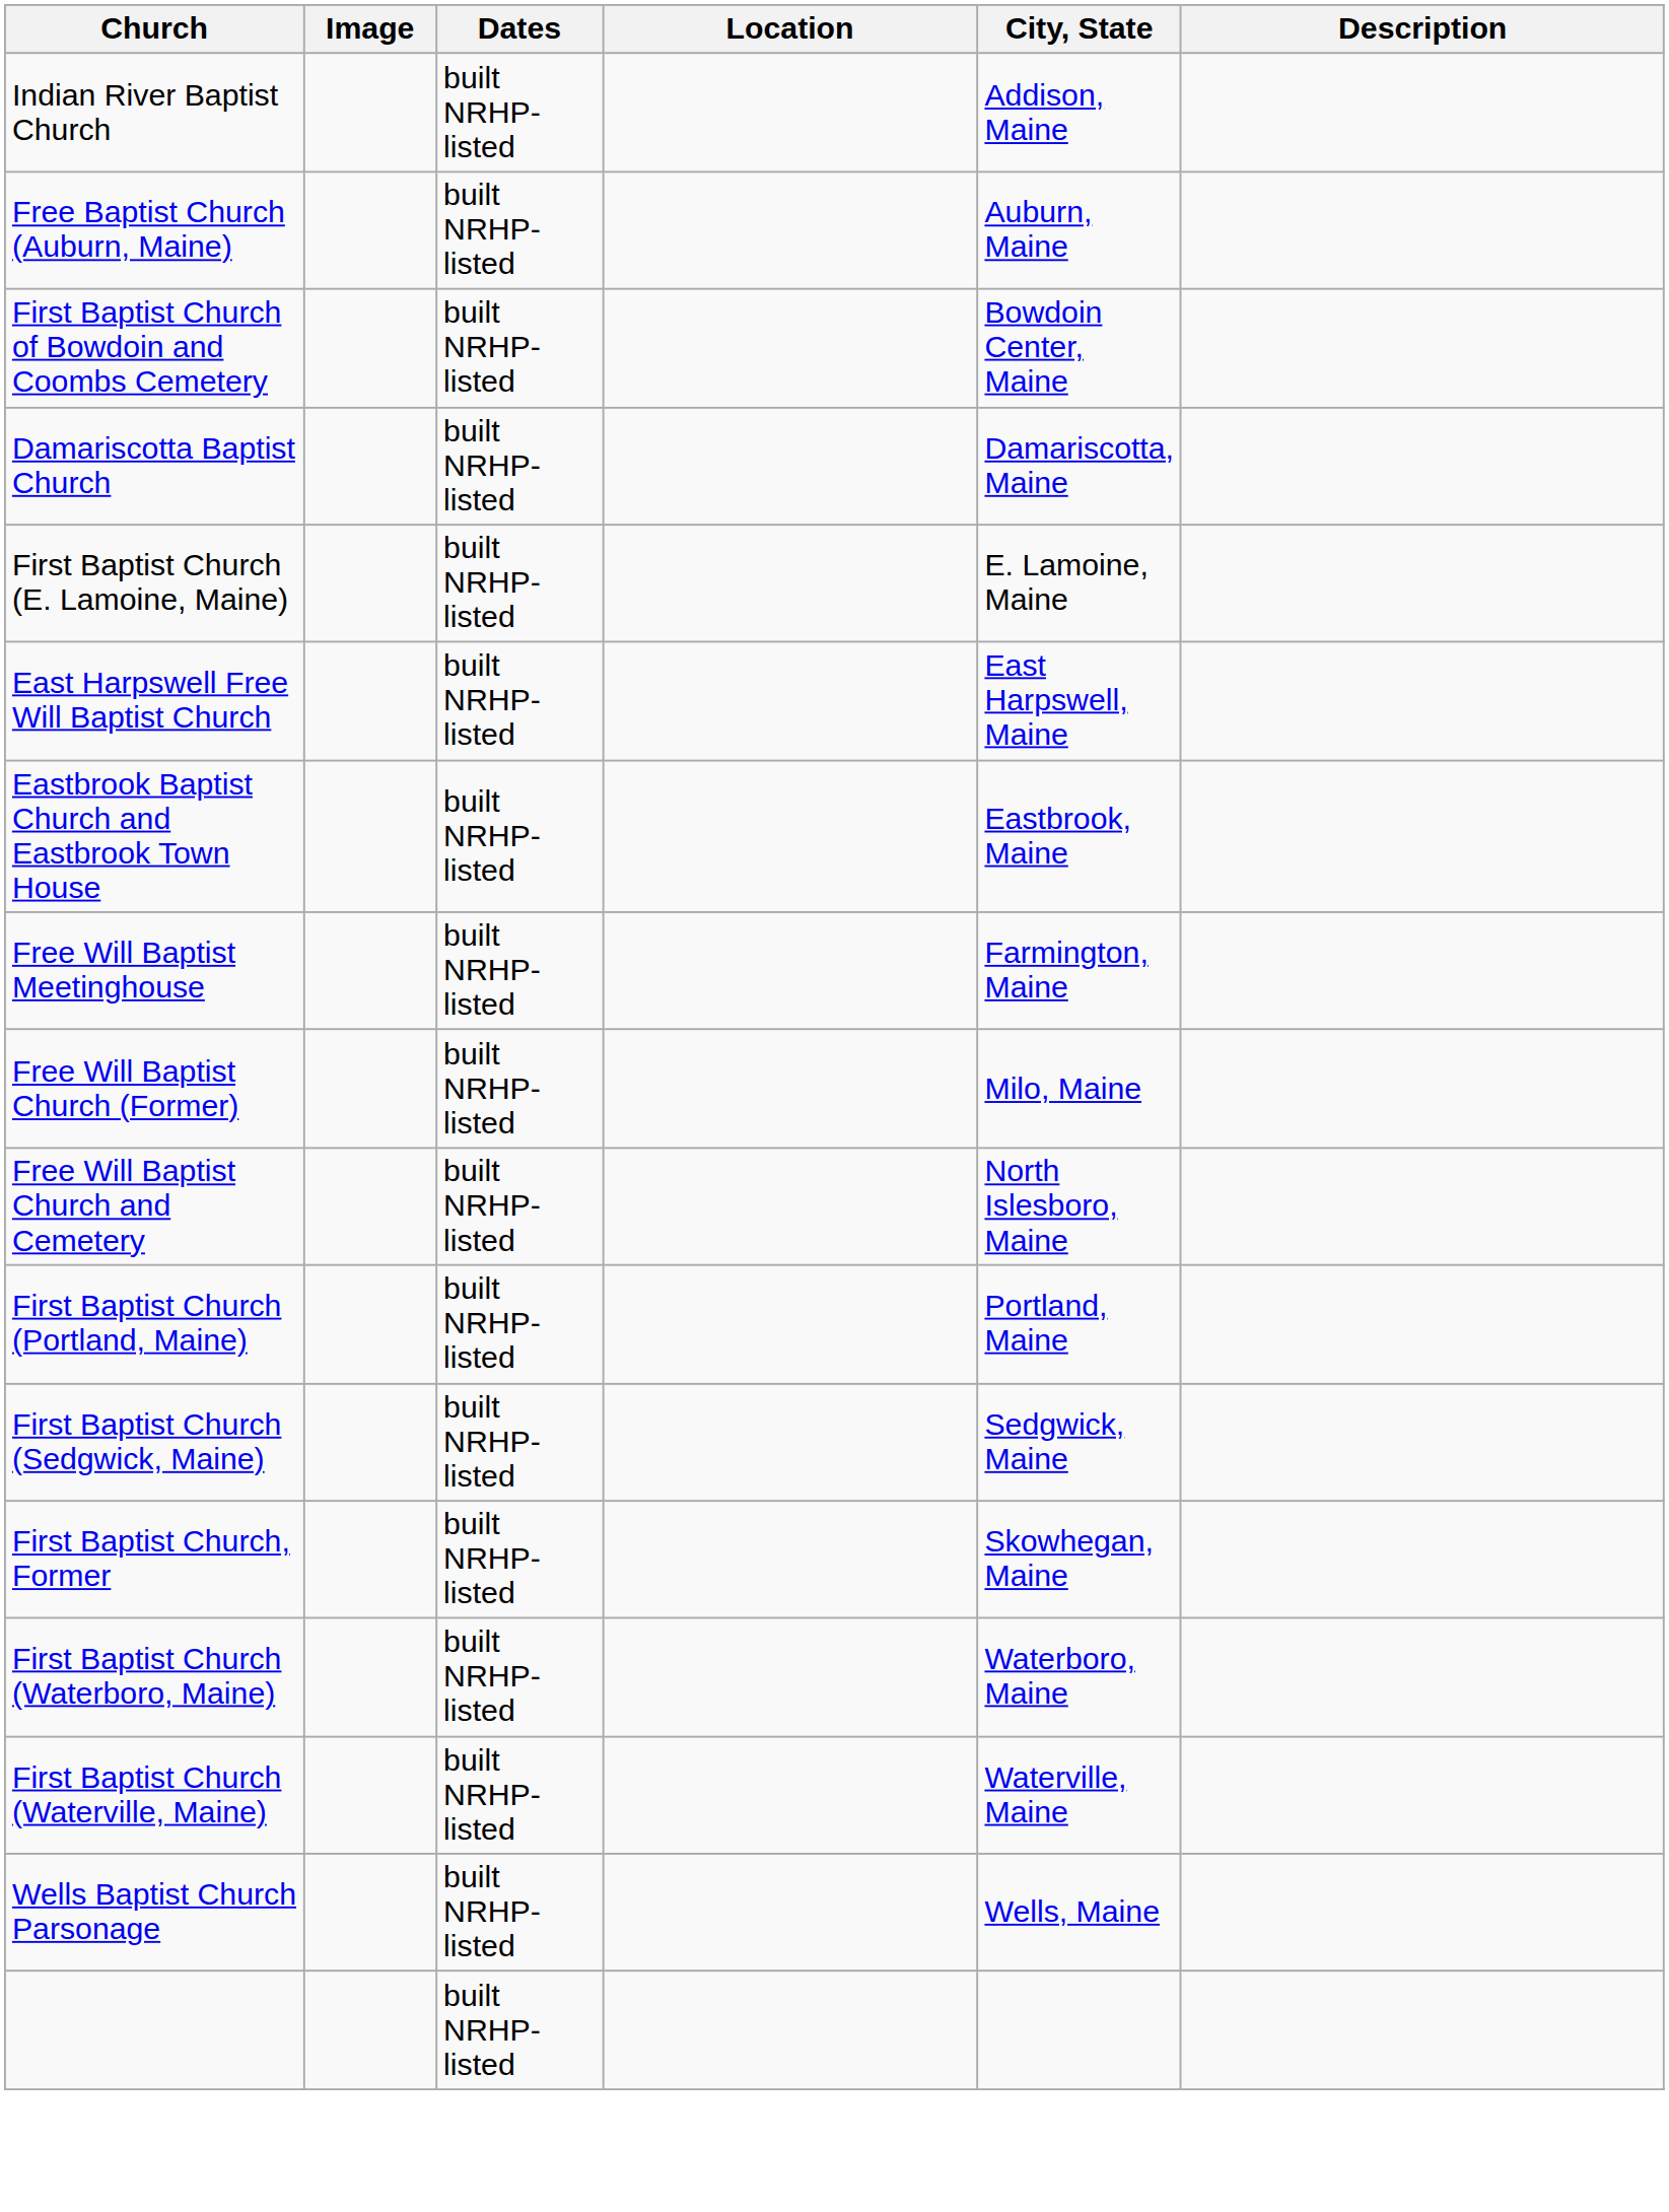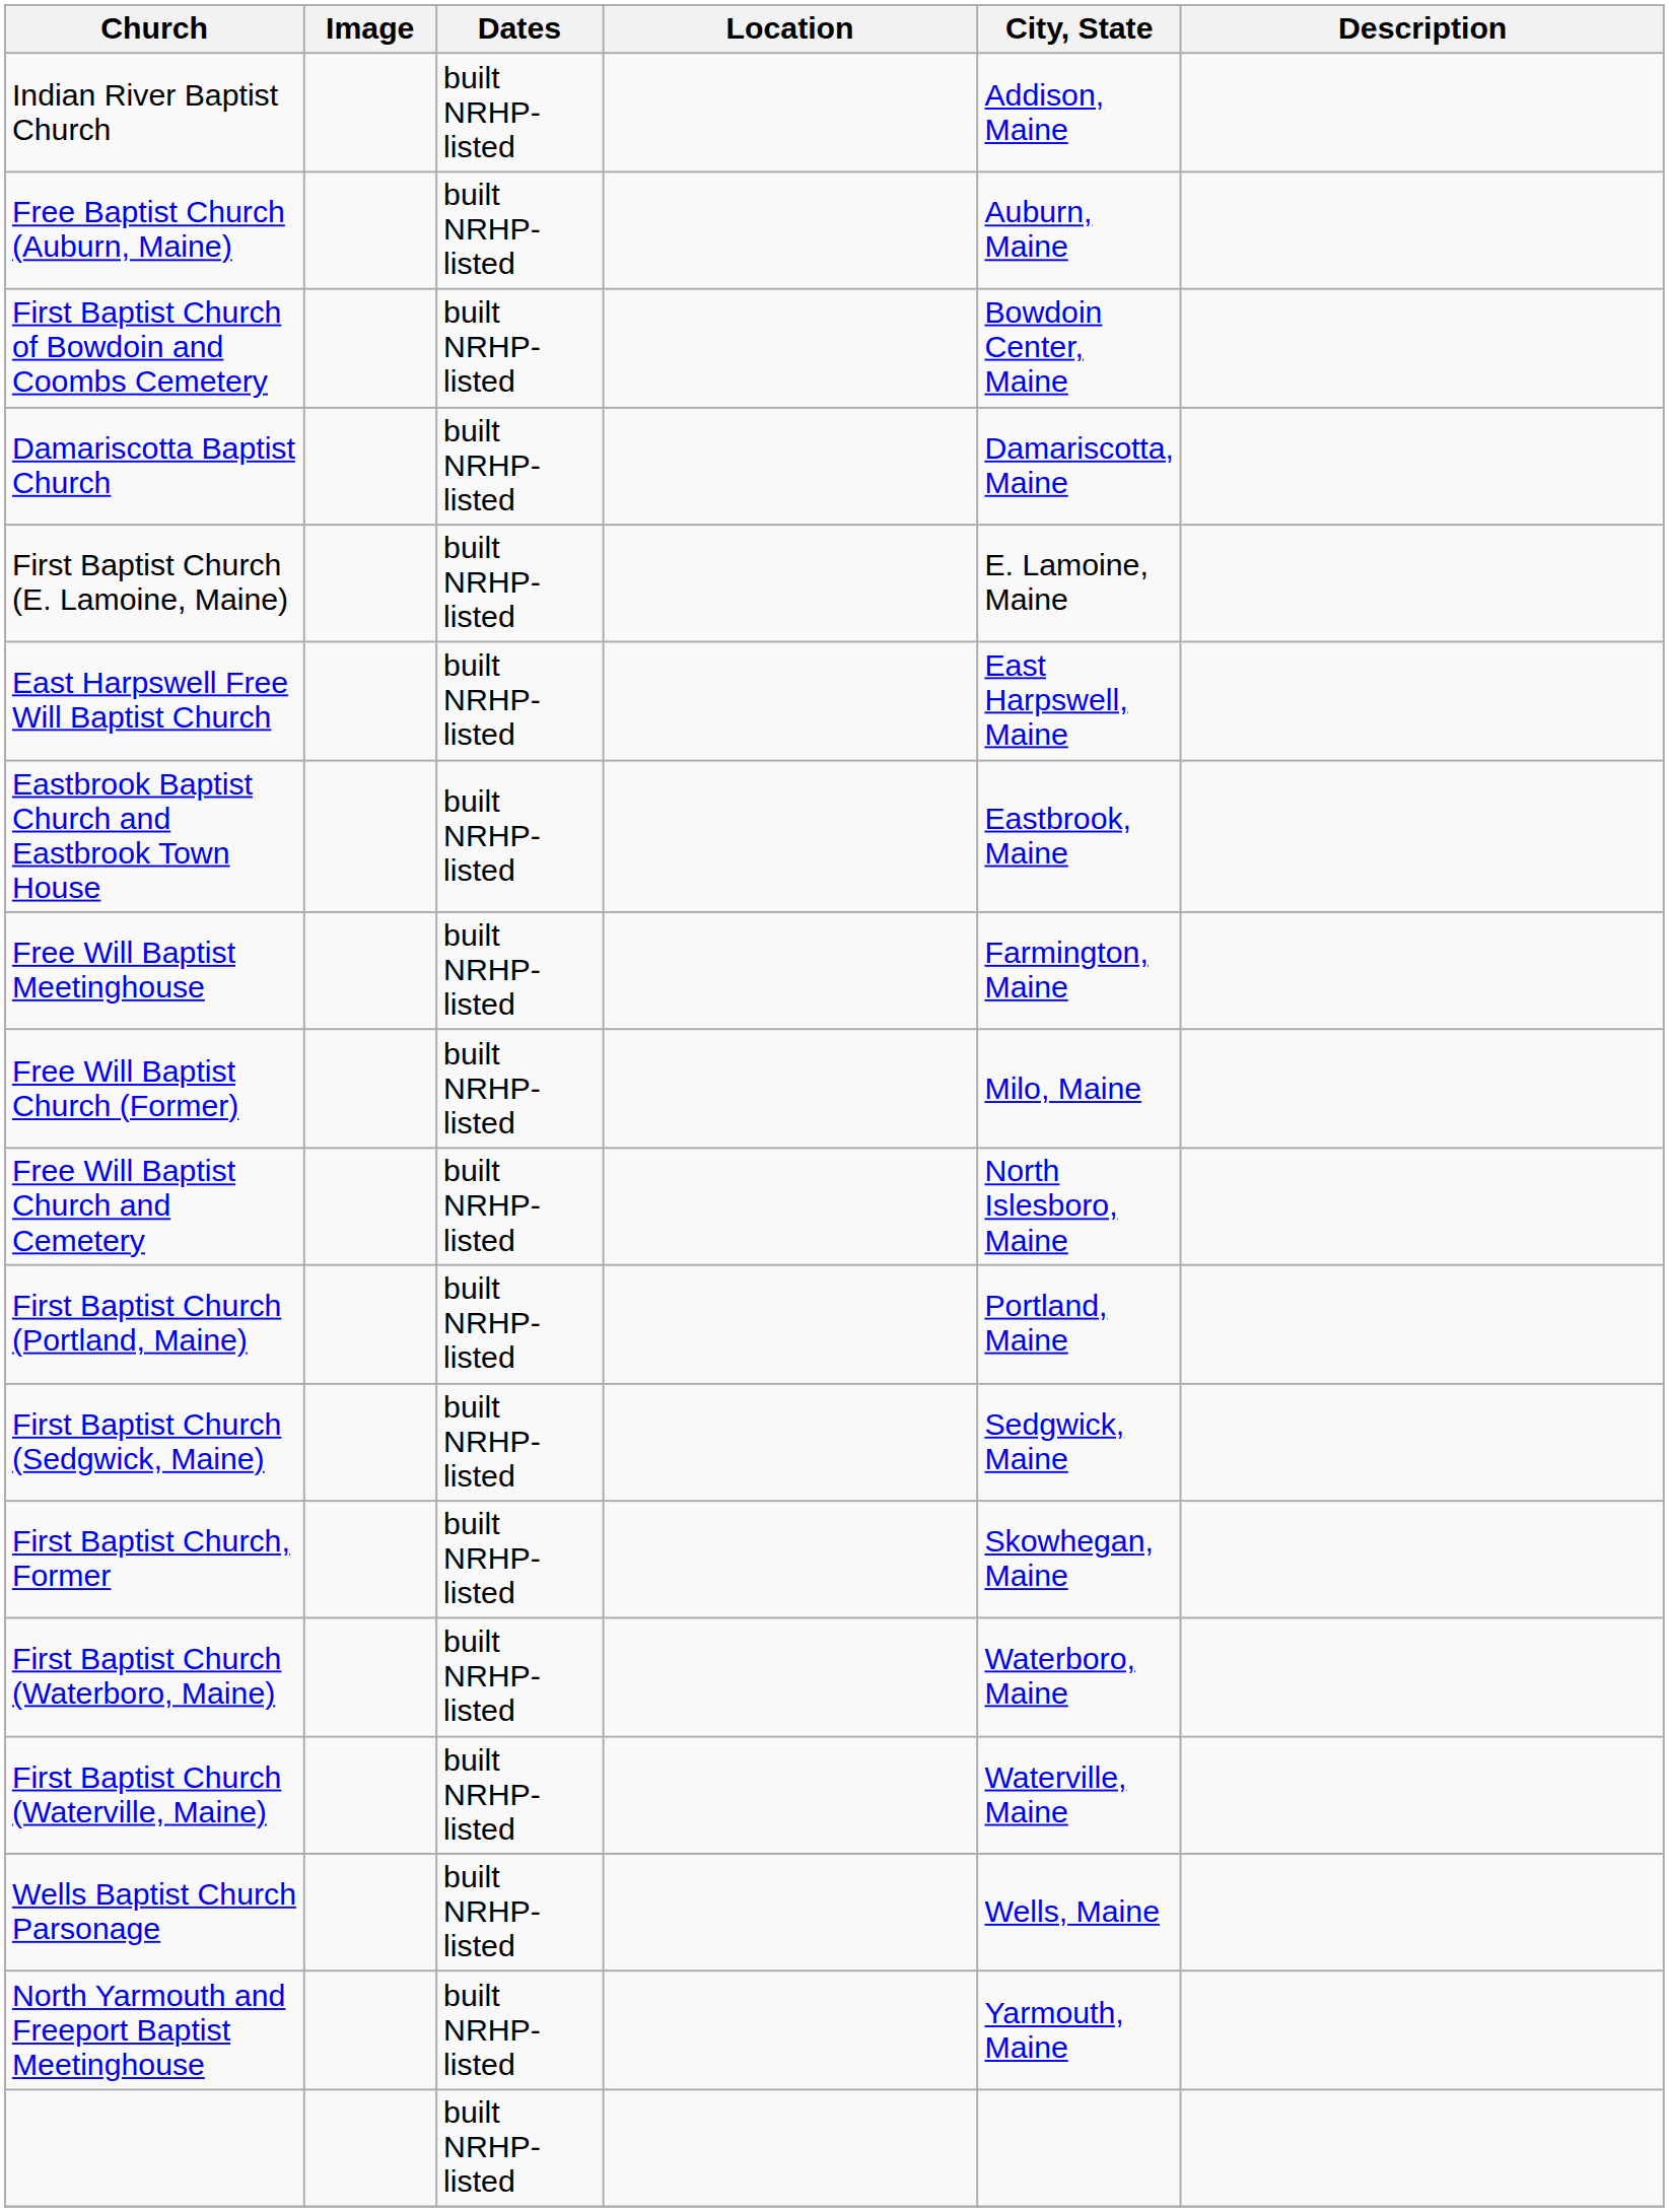+ row: North Yarmouth and Freeport Baptist Meetinghouse | built NRHP-listed | Yarmouth, Maine
